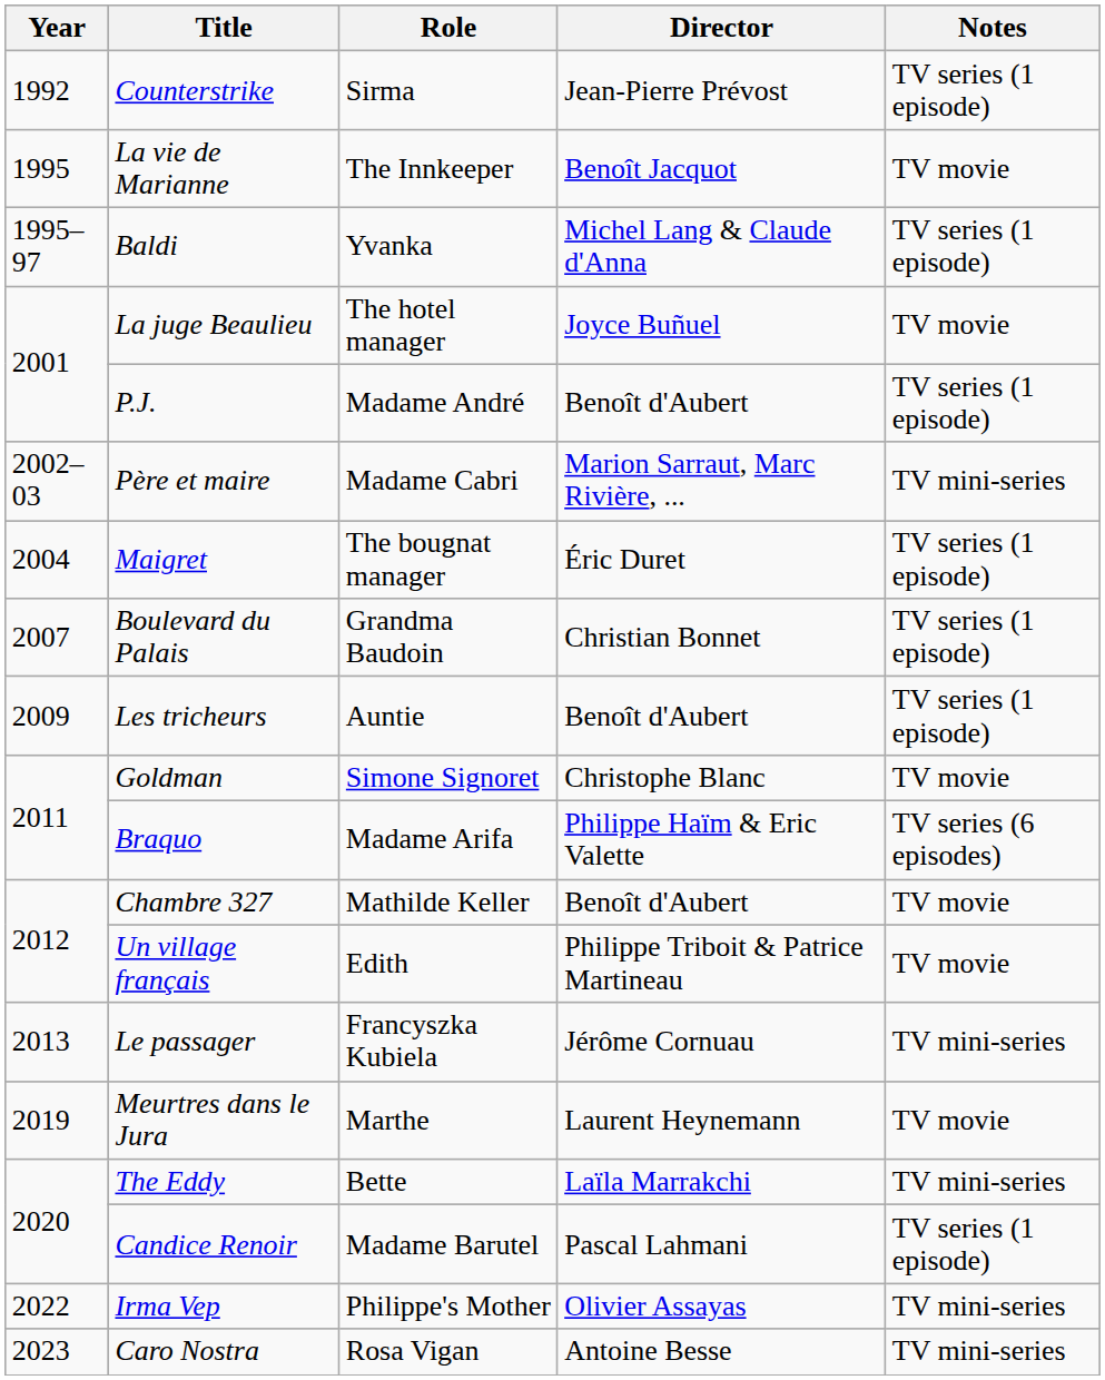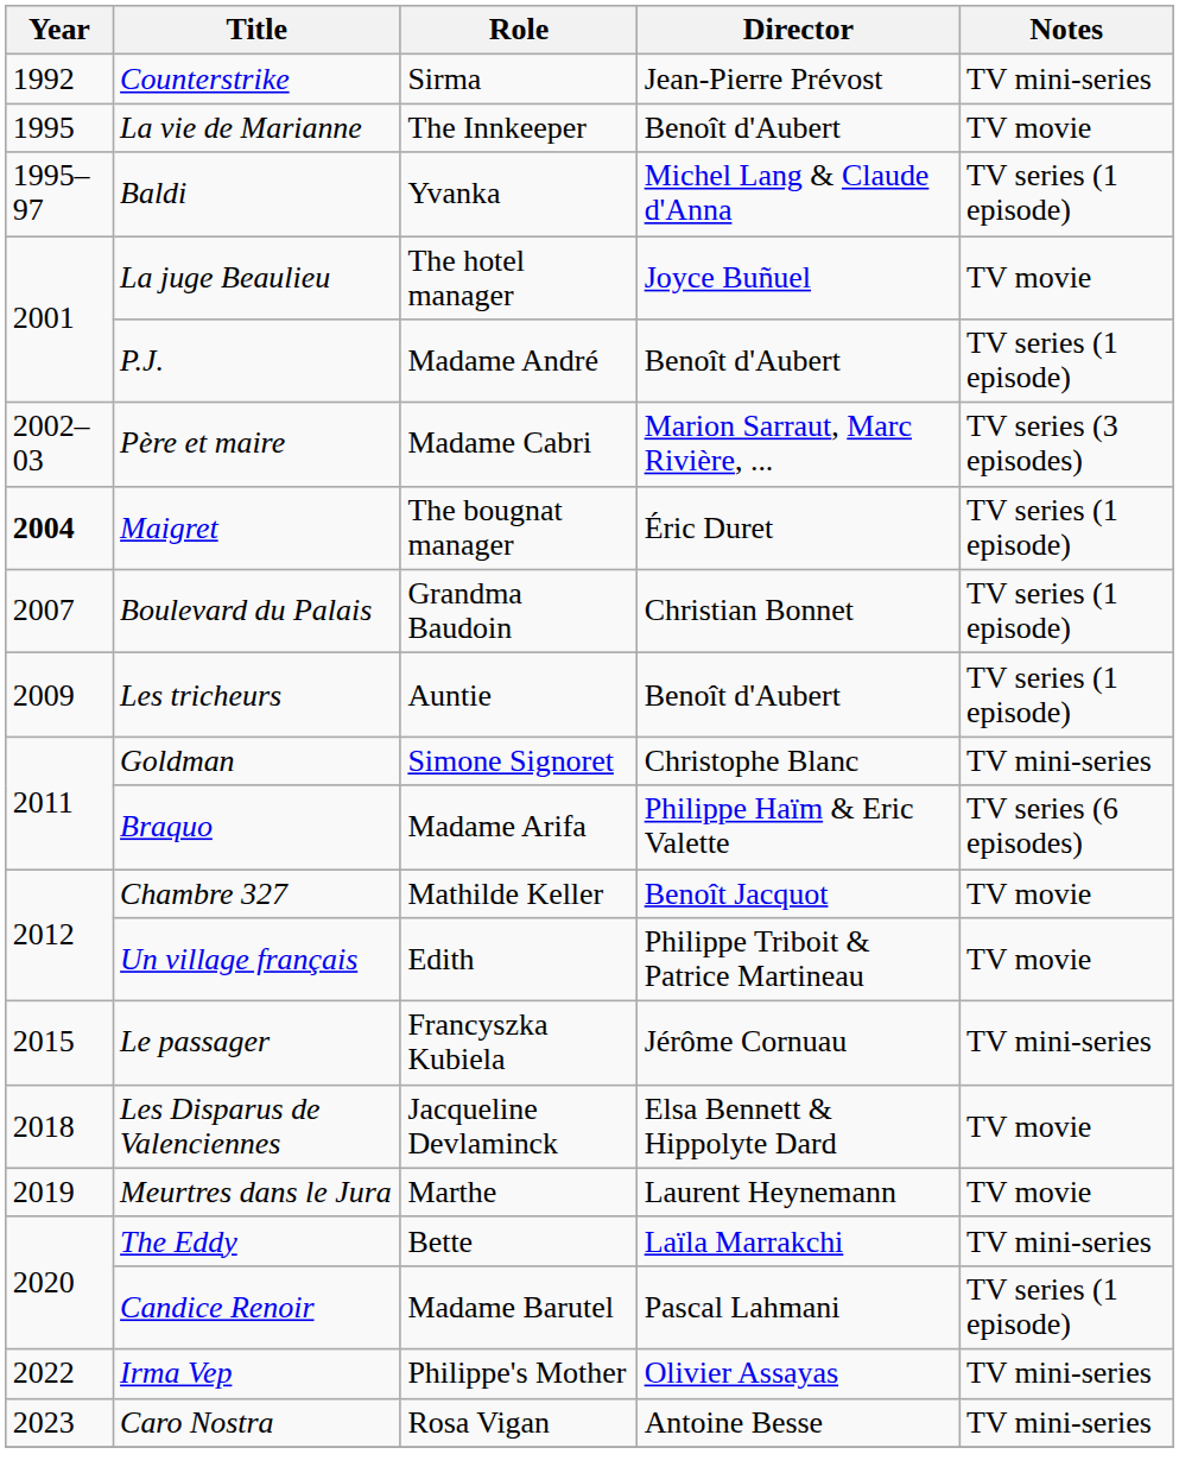Counterstrike | Notes: TV series (1 episode) -> TV mini-series
La vie de Marianne | Director: Benoît Jacquot -> Benoît d'Aubert
Père et maire | Notes: TV mini-series -> TV series (3 episodes)
Maigret | Year: normal -> bold
Goldman | Notes: TV movie -> TV mini-series
Chambre 327 | Director: Benoît d'Aubert -> Benoît Jacquot
Le passager | Year: 2013 -> 2015
+ row: 2018 | Les Disparus de Valenciennes | Jacqueline Devlaminck | Elsa Bennett & Hippolyte Dard | TV movie
